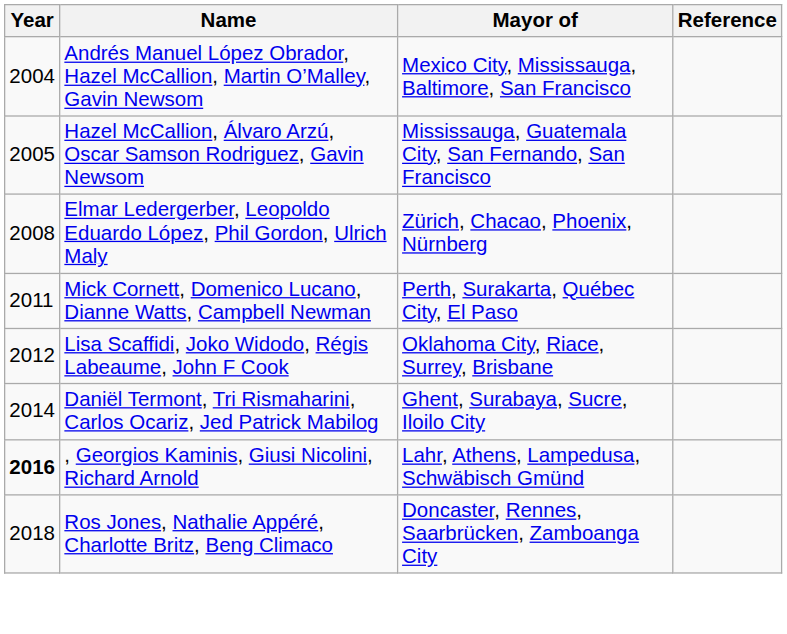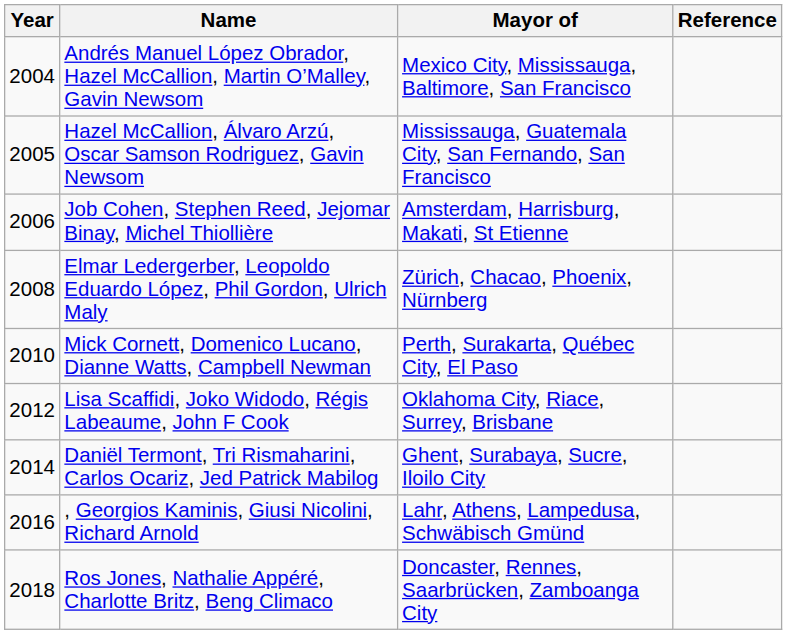+ row: 2006 | Job Cohen, Stephen Reed, Jejomar Binay, Michel Thiollière | Amsterdam, Harrisburg, Makati, St Etienne
Mick Cornett, Domenico Lucano, Dianne Watts, Campbell Newman | Year: 2011 -> 2010
, Georgios Kaminis, Giusi Nicolini, Richard Arnold | Year: bold -> normal
